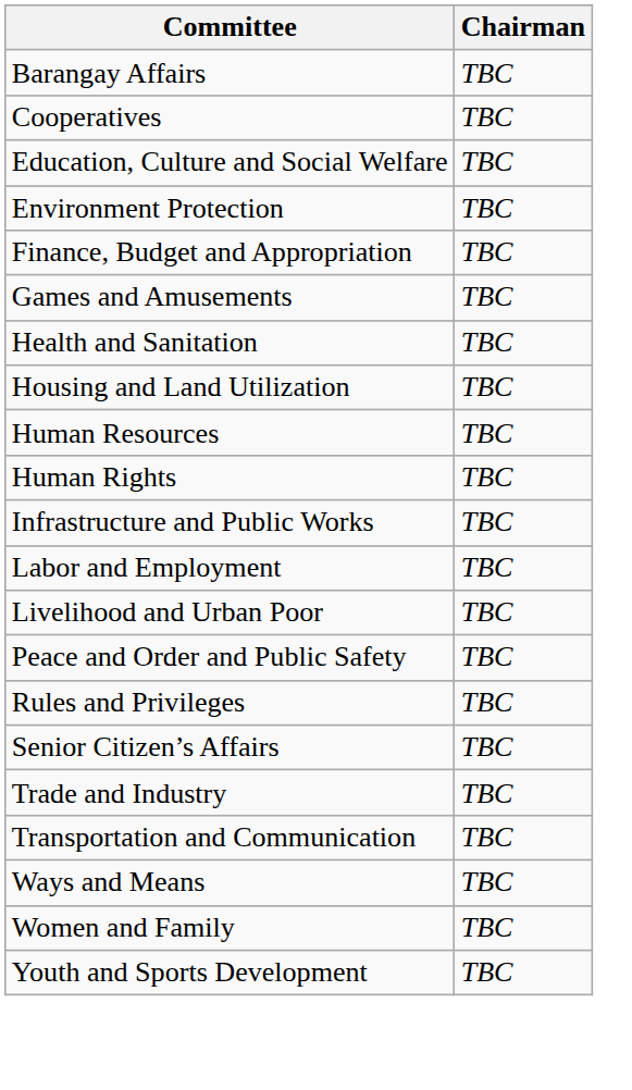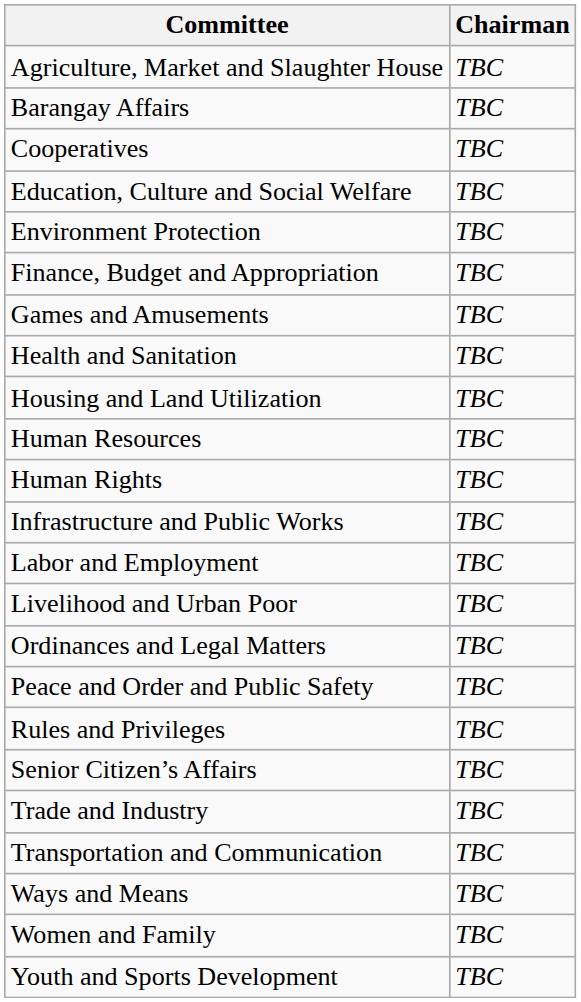+ row: Agriculture, Market and Slaughter House | TBC
+ row: Ordinances and Legal Matters | TBC
